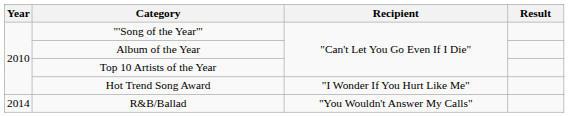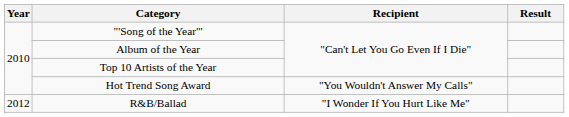Hot Trend Song Award | Recipient: "I Wonder If You Hurt Like Me" -> "You Wouldn't Answer My Calls"
R&B/Ballad | Year: 2014 -> 2012
R&B/Ballad | Recipient: "You Wouldn't Answer My Calls" -> "I Wonder If You Hurt Like Me"
